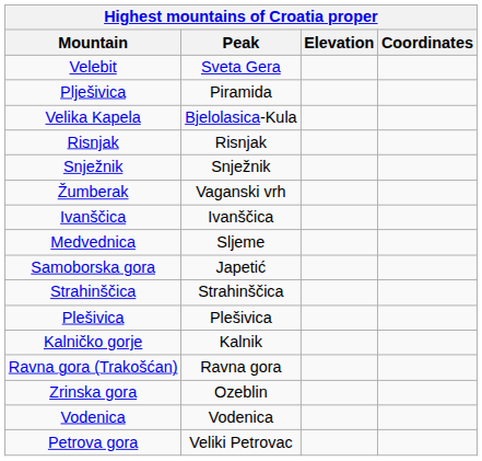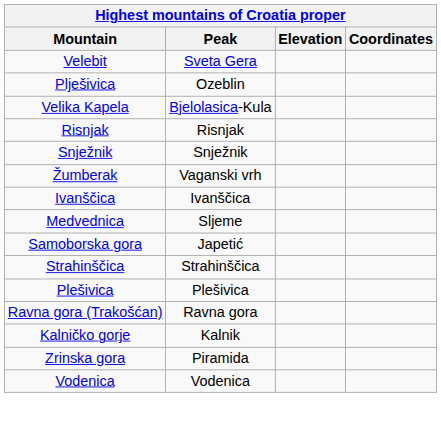Plješivica | Peak: Piramida -> Ozeblin
rows swapped: Ravna gora (Trakošćan) <-> Kalničko gorje
Zrinska gora | Peak: Ozeblin -> Piramida
- row: Petrova gora | Veliki Petrovac
